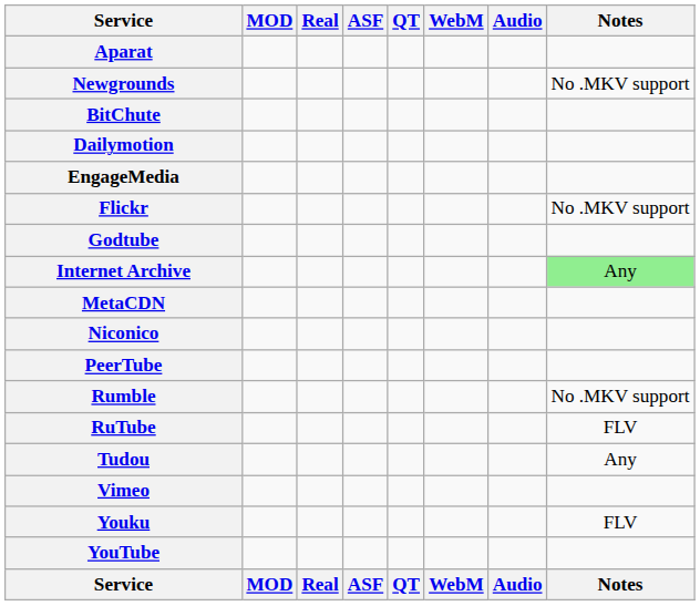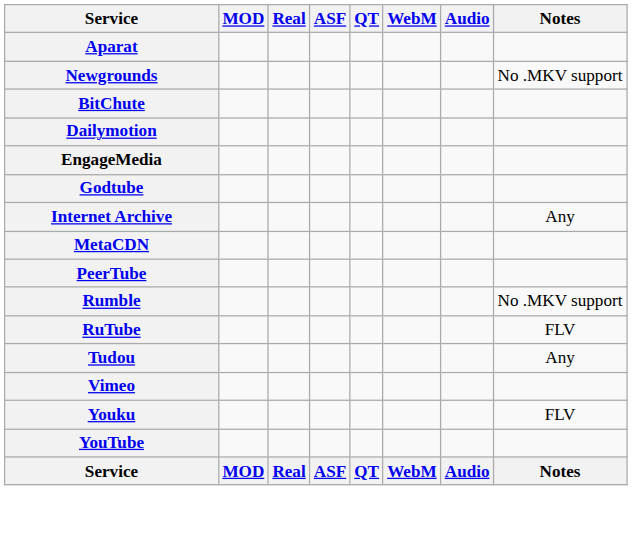- row: Flickr | No .MKV support
Internet Archive | Notes: lightgreen background -> no background
- row: Niconico
